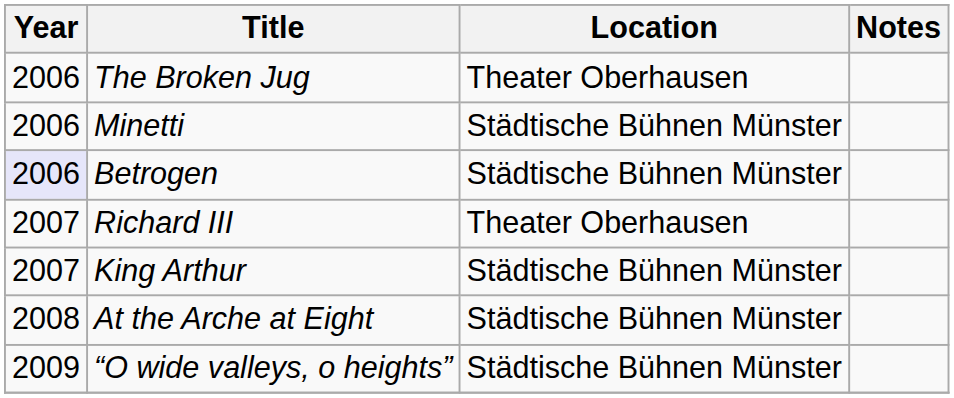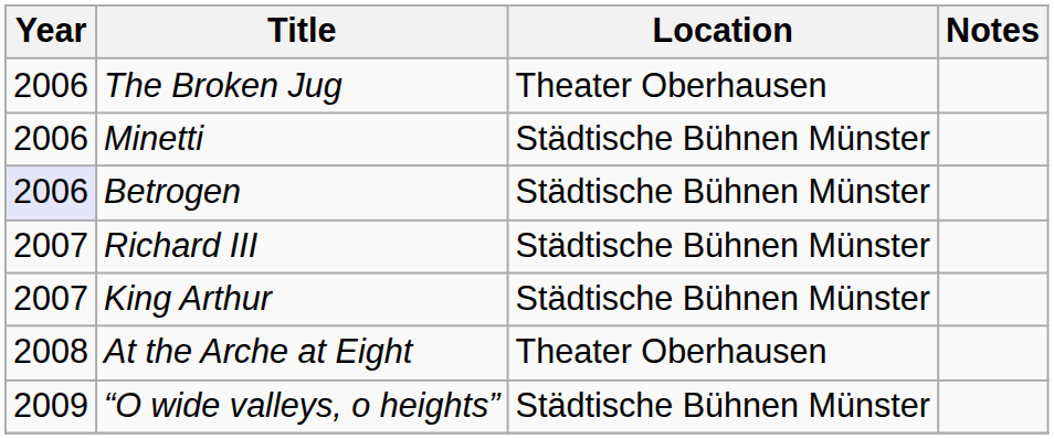Richard III | Location: Theater Oberhausen -> Städtische Bühnen Münster
At the Arche at Eight | Location: Städtische Bühnen Münster -> Theater Oberhausen
